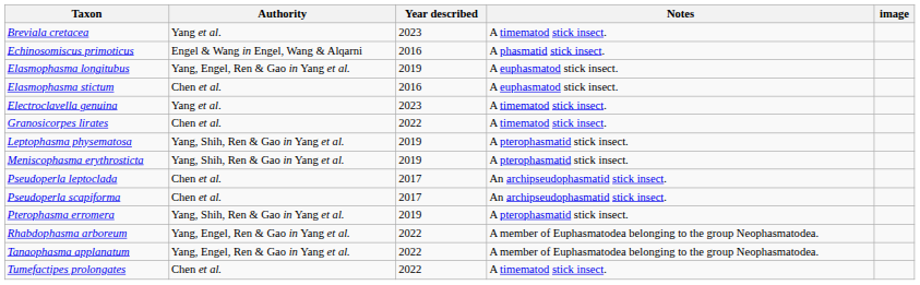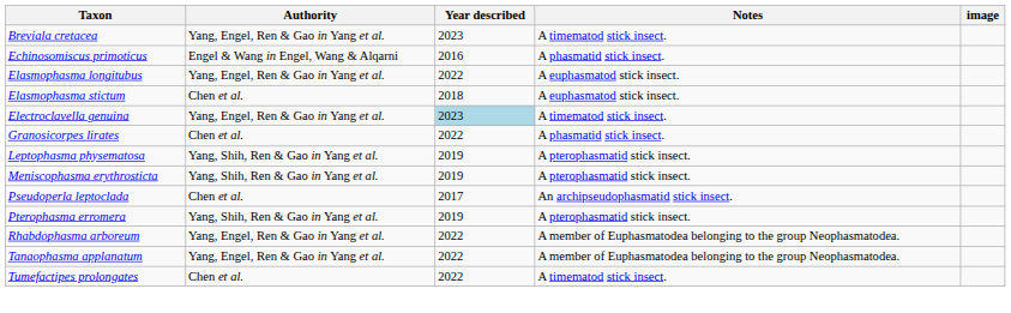Breviala cretacea | Authority: Yang et al. -> Yang, Engel, Ren & Gao in Yang et al.
Elasmophasma longitubus | Year described: 2019 -> 2022
Elasmophasma stictum | Year described: 2016 -> 2018
Electroclavella genuina | Authority: Yang et al. -> Yang, Engel, Ren & Gao in Yang et al.
Electroclavella genuina | Year described: no background -> lightblue background
Granosicorpes lirates | Notes: A timematod stick insect. -> A phasmatid stick insect.
- row: Pseudoperla scapiforma | Chen et al. | 2017 | An archipseudophasmatid stick insect.
